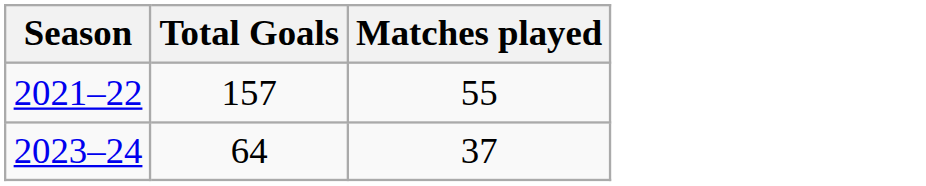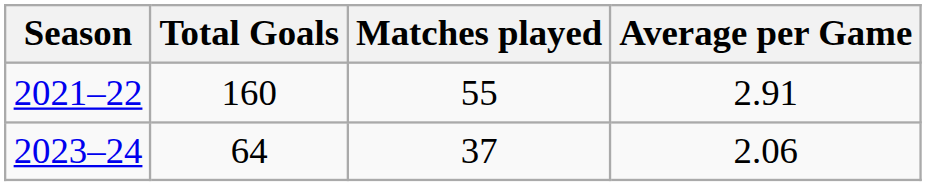+ column: Average per Game | 2.91 | 2.06
2021–22 | Total Goals: 157 -> 160
